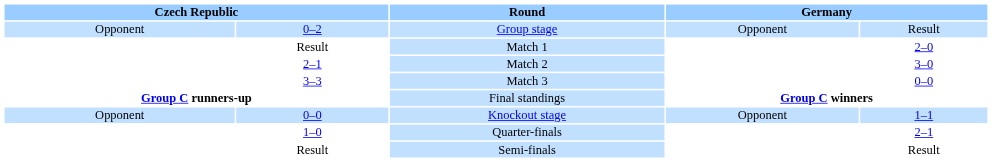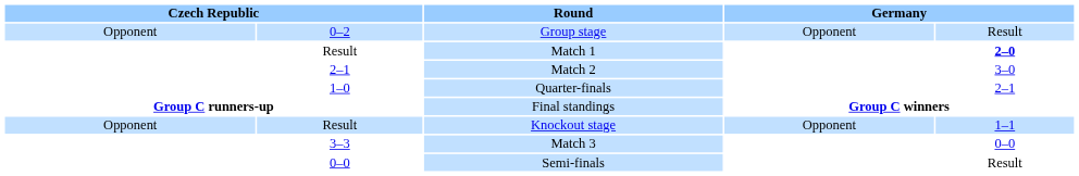Match 1 | column 5: normal -> bold
rows swapped: Match 3 <-> Quarter-finals
Knockout stage | column 2: 0–0 -> Result
Semi-finals | column 2: Result -> 0–0
